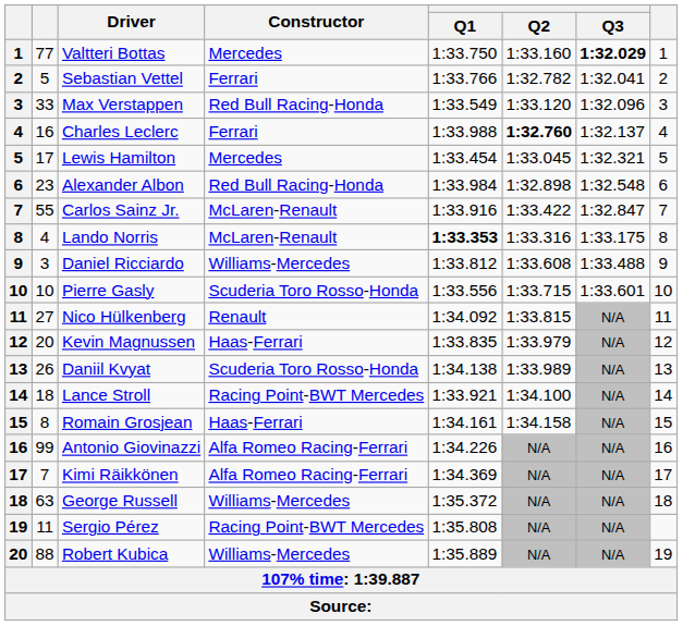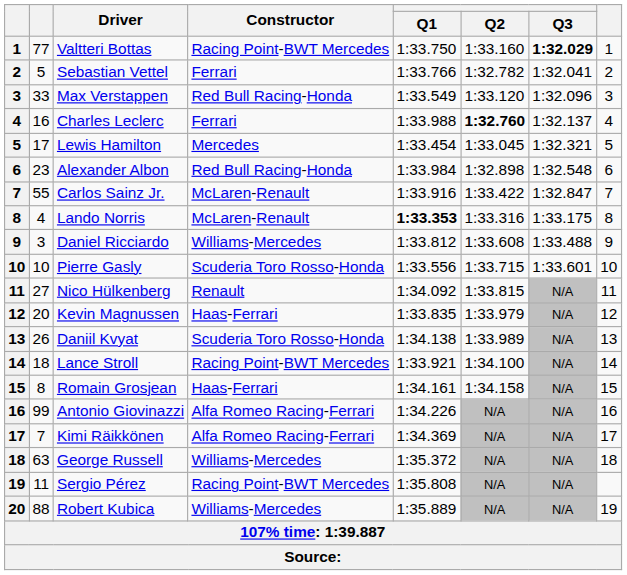Valtteri Bottas | Constructor: Mercedes -> Racing Point-BWT Mercedes
